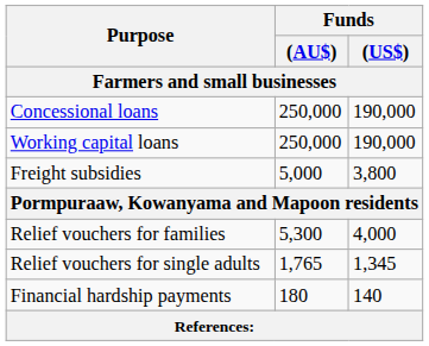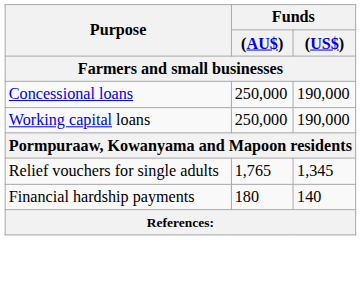- row: Freight subsidies | 5,000 | 3,800
- row: Relief vouchers for families | 5,300 | 4,000
